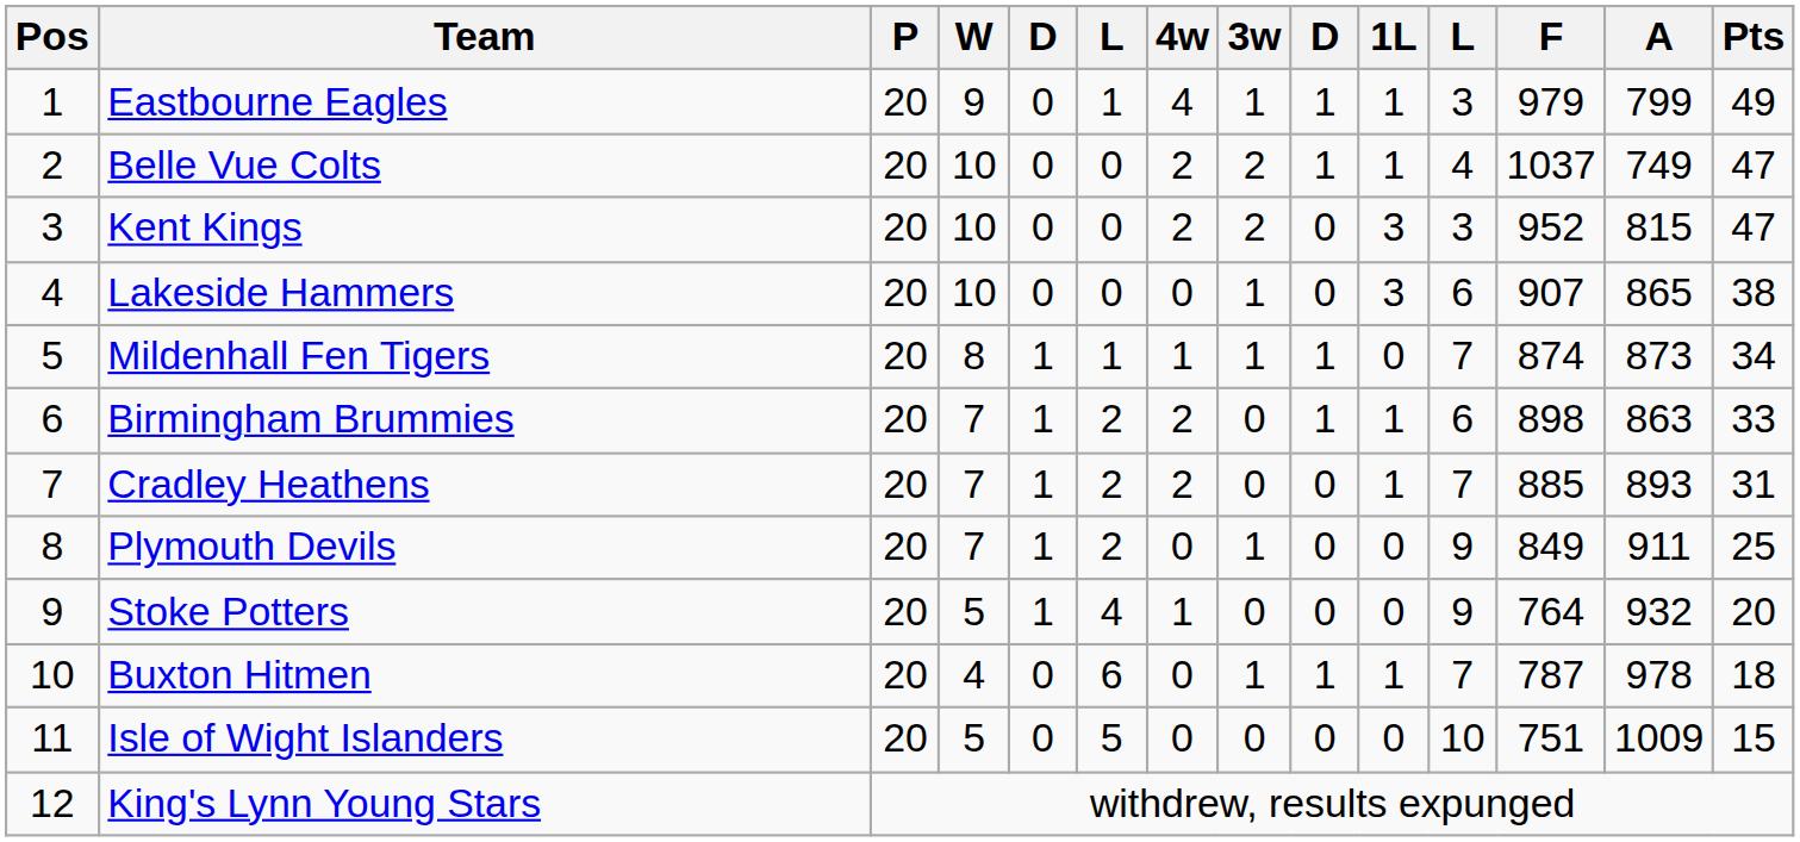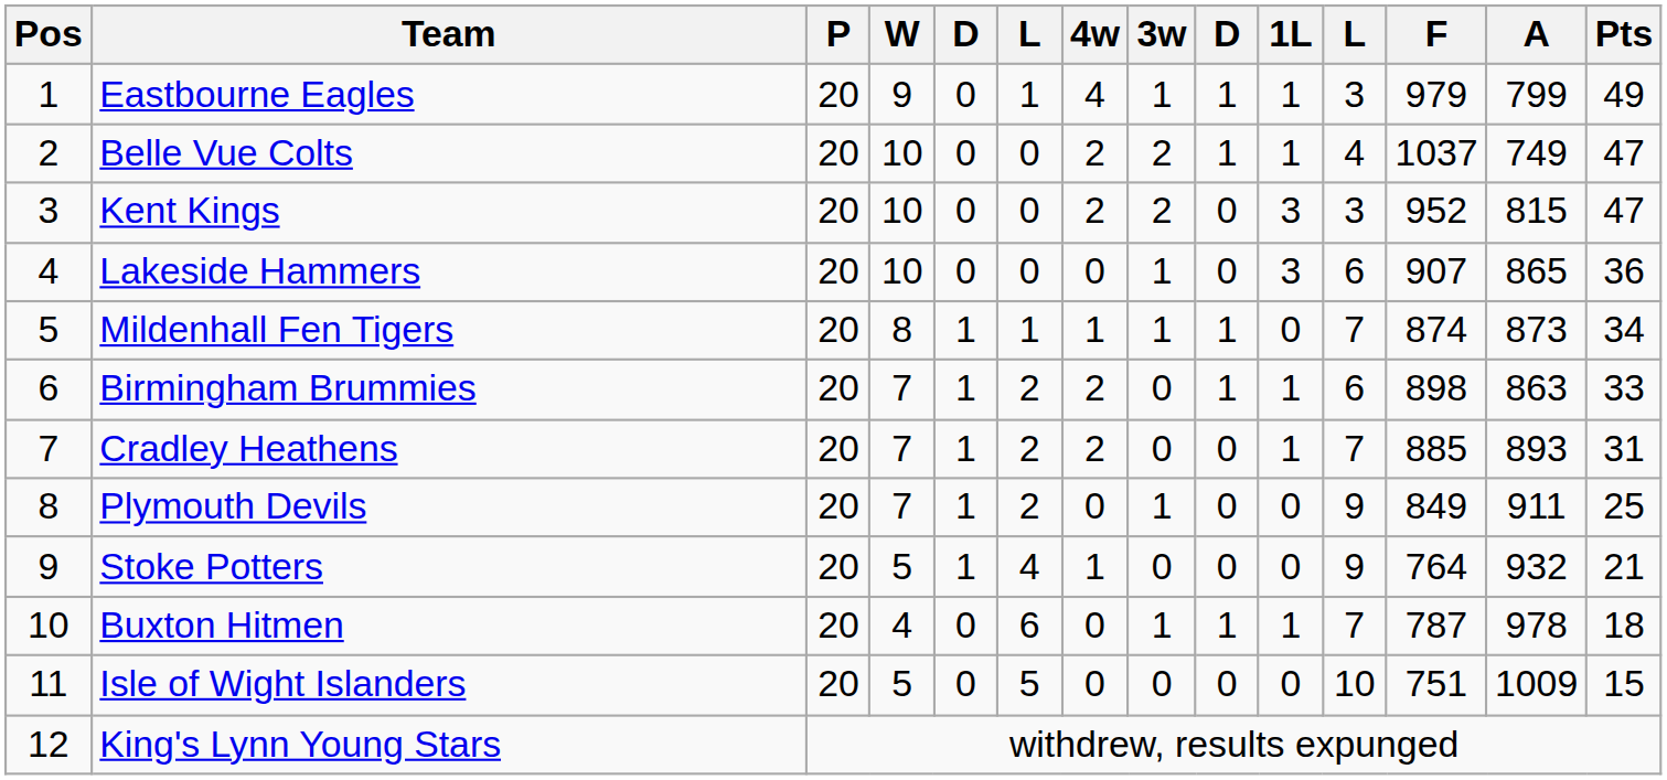Lakeside Hammers | Pts: 38 -> 36
Stoke Potters | Pts: 20 -> 21
